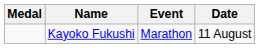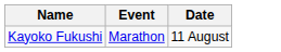- column: Medal
